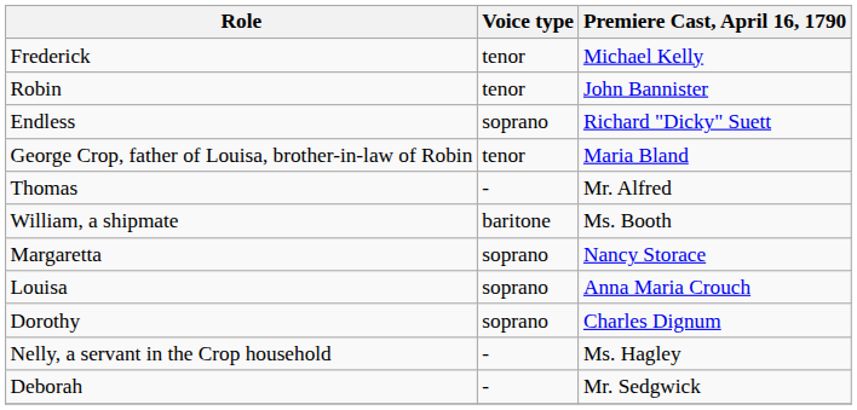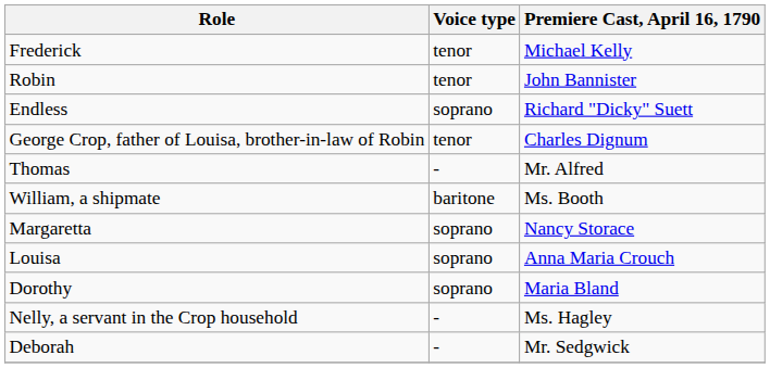George Crop, father of Louisa, brother-in-law of Robin | Premiere Cast, April 16, 1790: Maria Bland -> Charles Dignum
Dorothy | Premiere Cast, April 16, 1790: Charles Dignum -> Maria Bland
